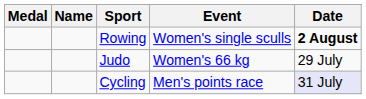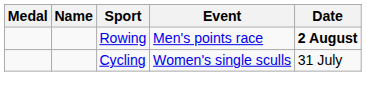Rowing | Event: Women's single sculls -> Men's points race
- row: Judo | Women's 66 kg | 29 July
Cycling | Event: Men's points race -> Women's single sculls
Cycling | Date: lavender background -> no background
